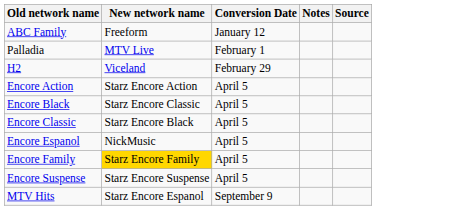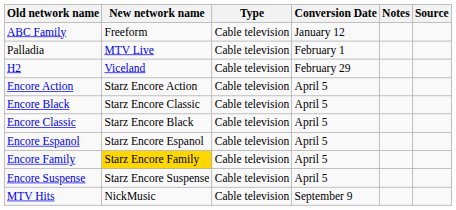+ column: Type | Cable television | Cable television | Cable television | Cable television | Cable television | Cable television | Cable television | Cable television | Cable television | Cable television
Encore Espanol | New network name: NickMusic -> Starz Encore Espanol
MTV Hits | New network name: Starz Encore Espanol -> NickMusic
